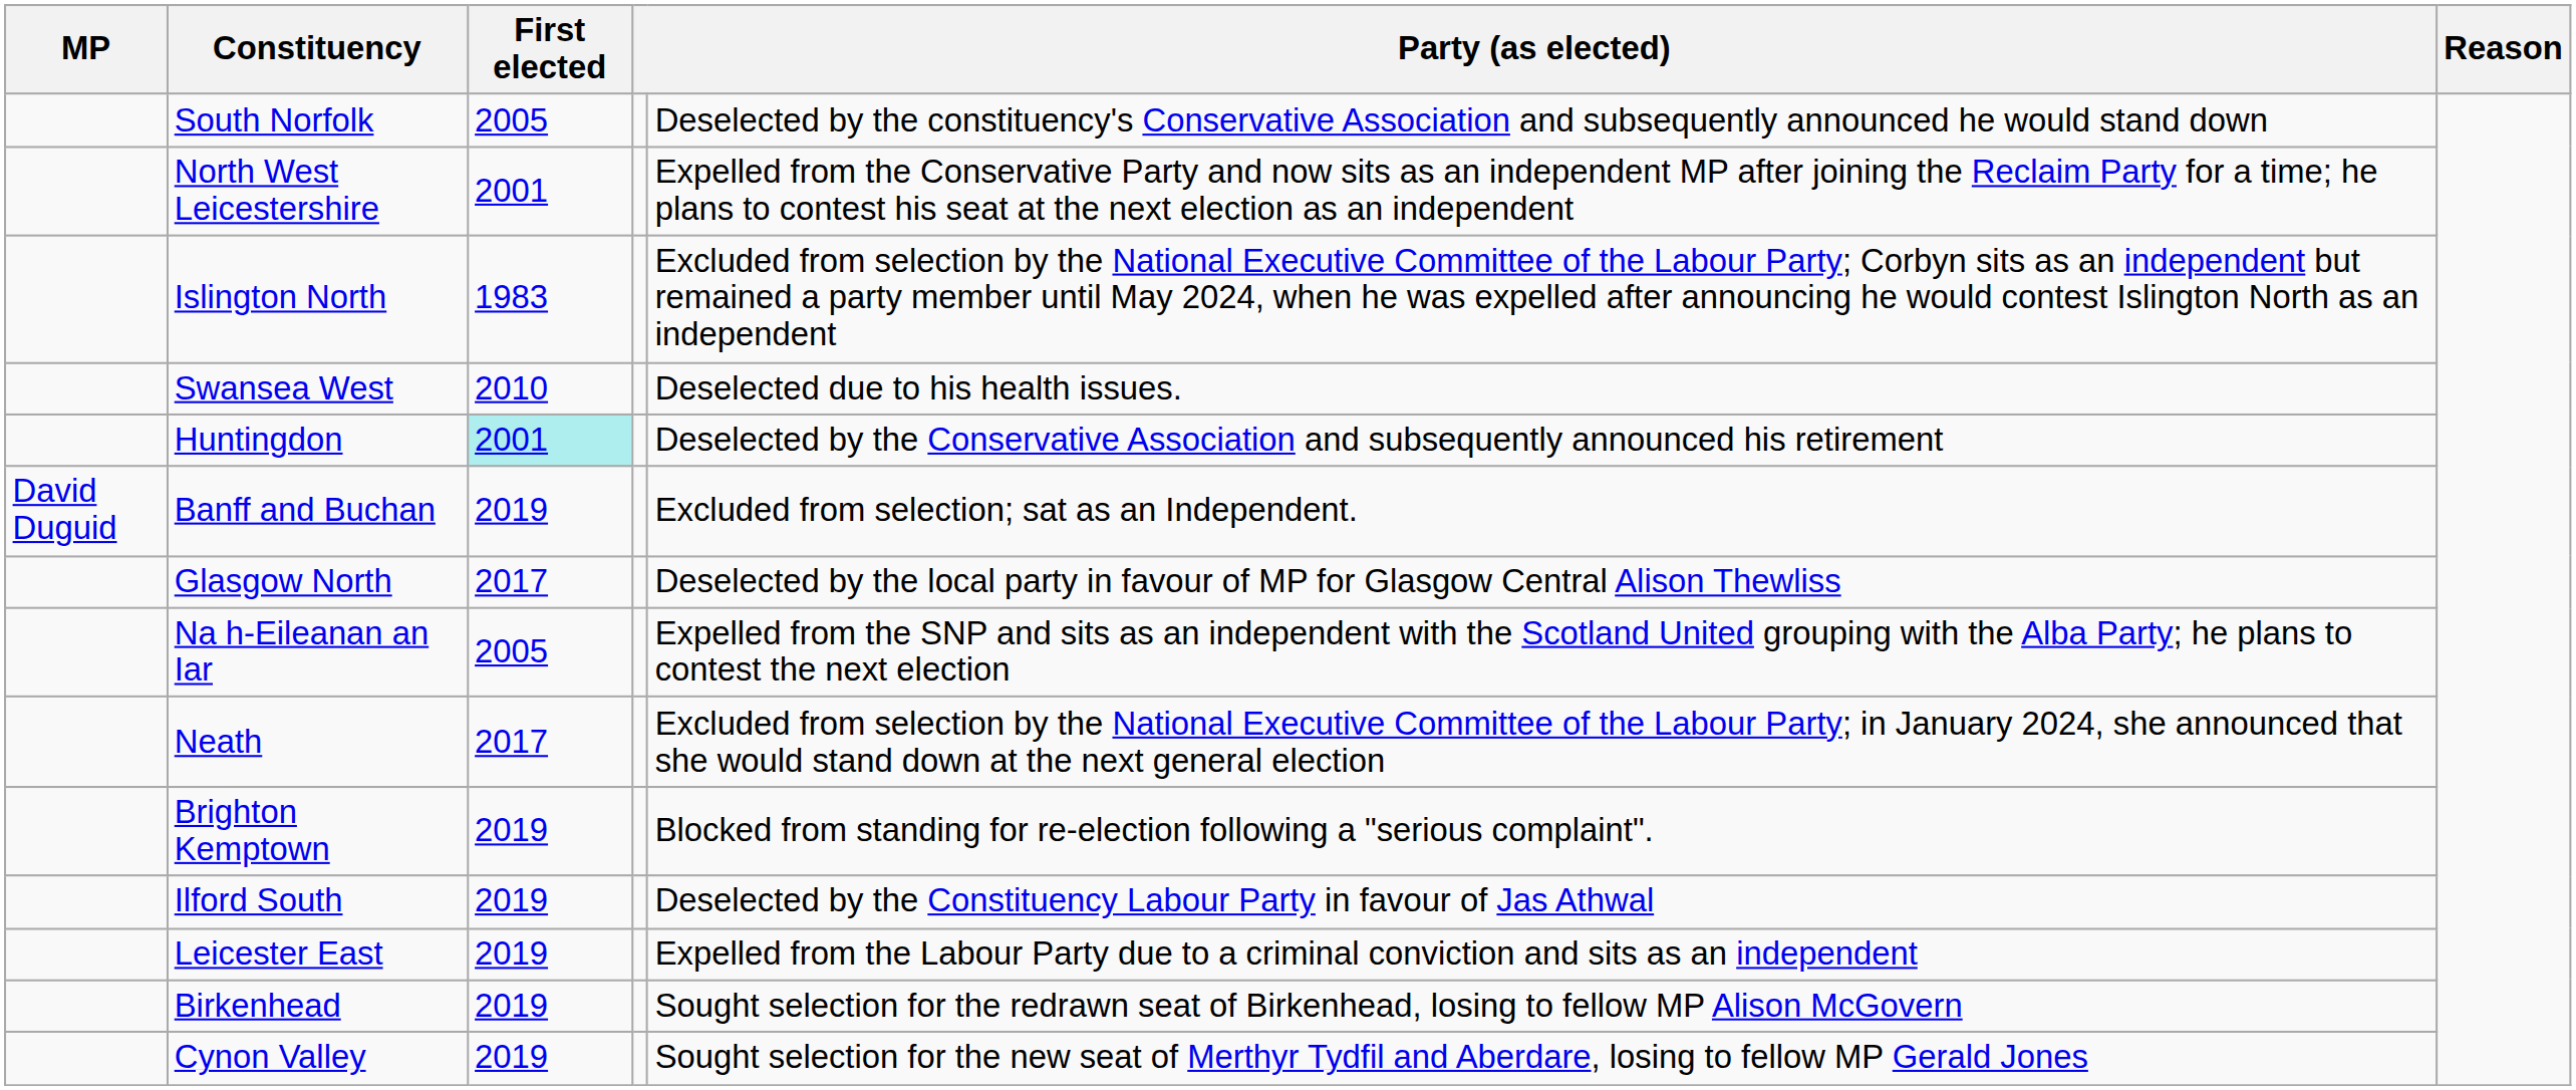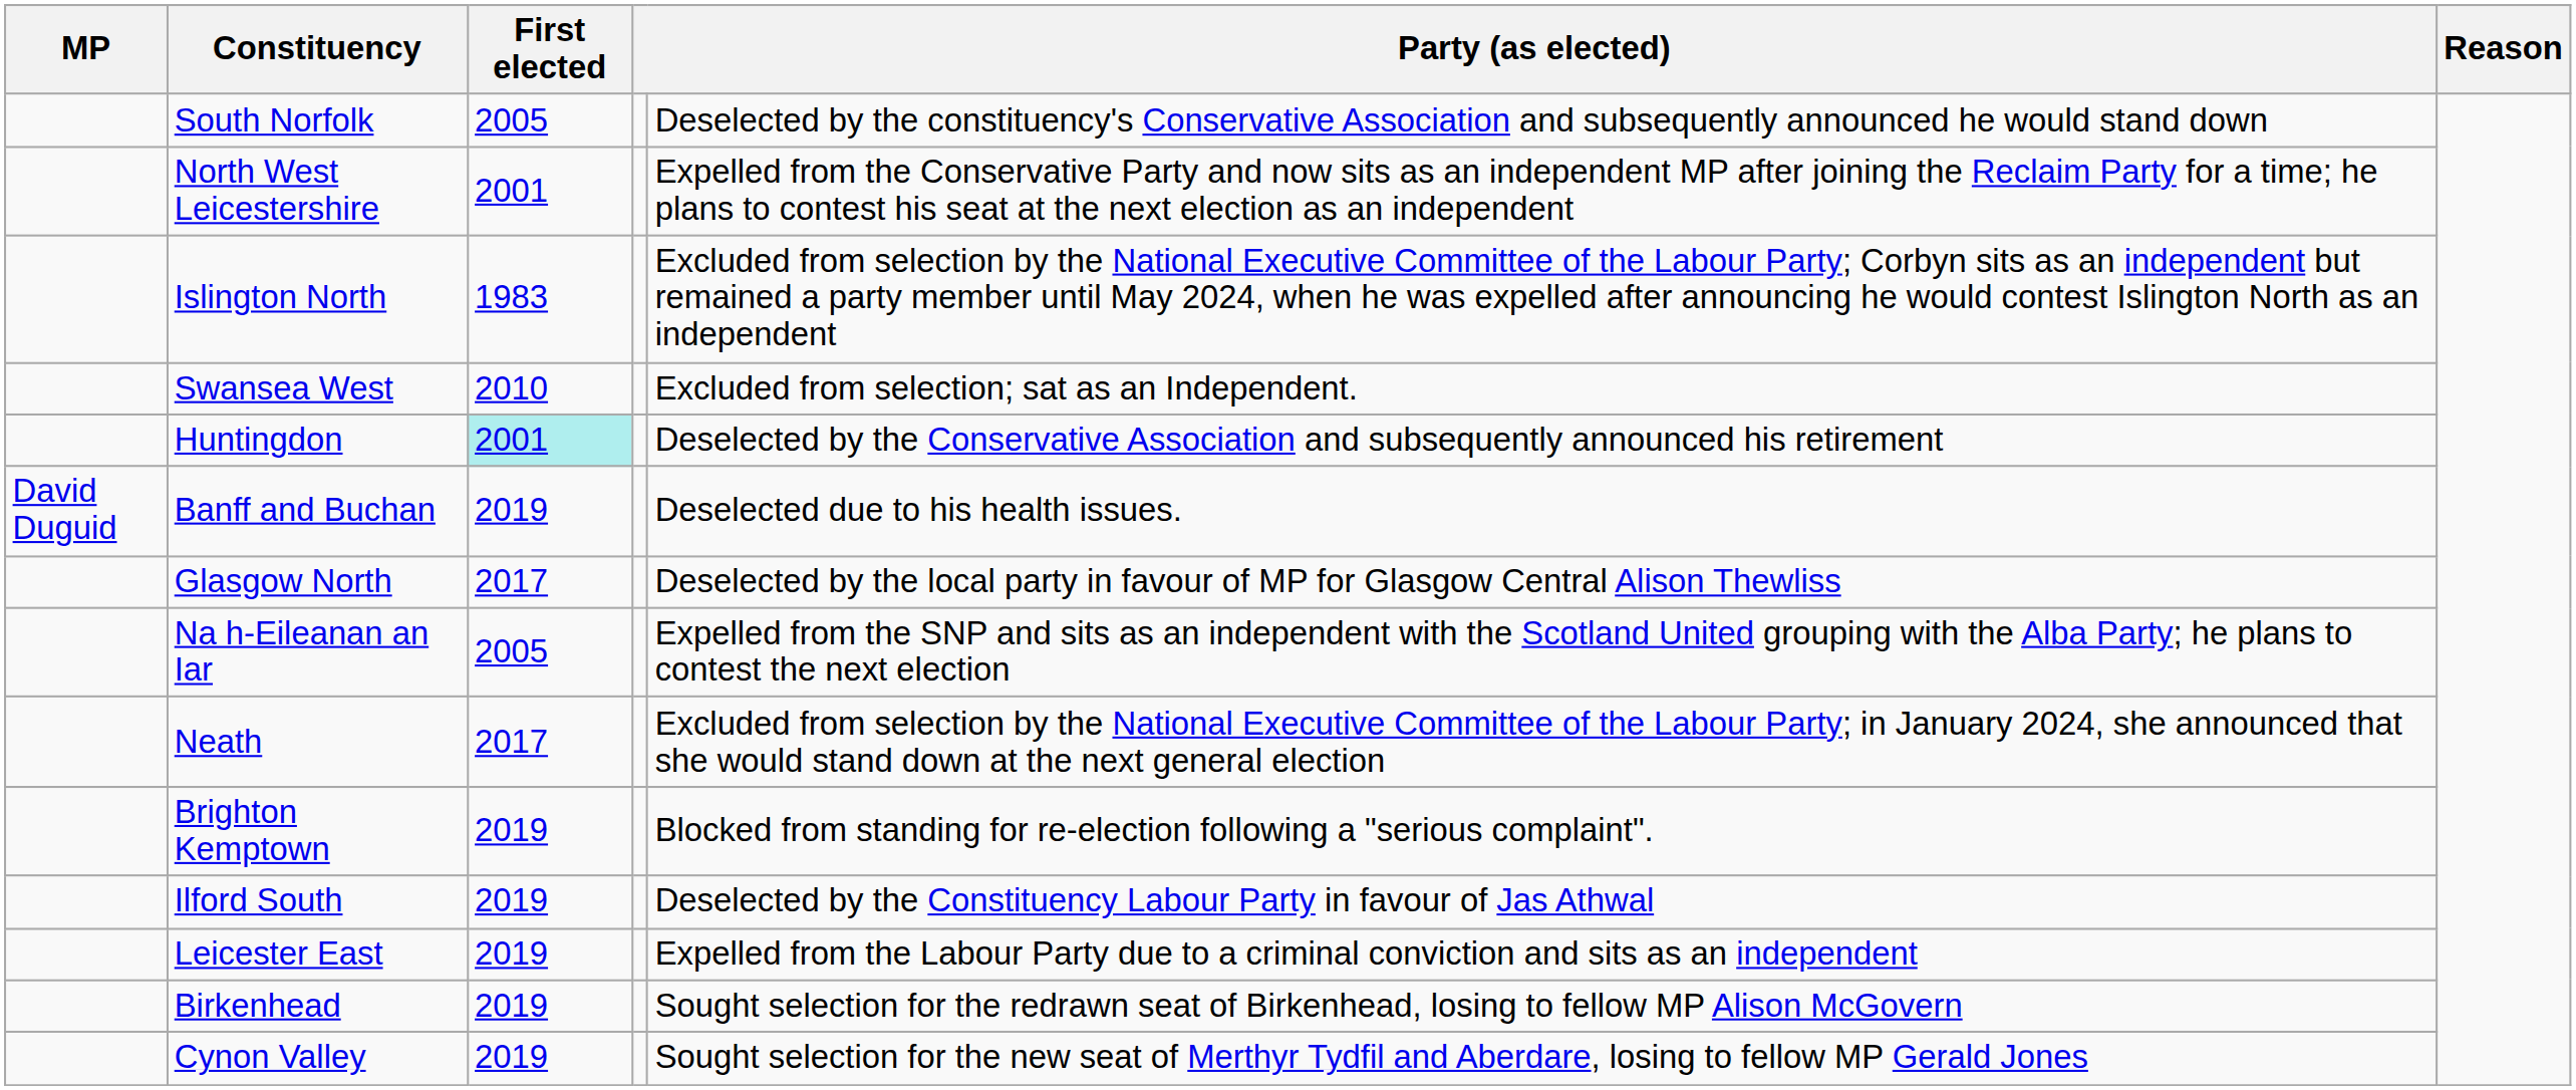Swansea West | column 5: Deselected due to his health issues. -> Excluded from selection; sat as an Independent.
Banff and Buchan | column 5: Excluded from selection; sat as an Independent. -> Deselected due to his health issues.
